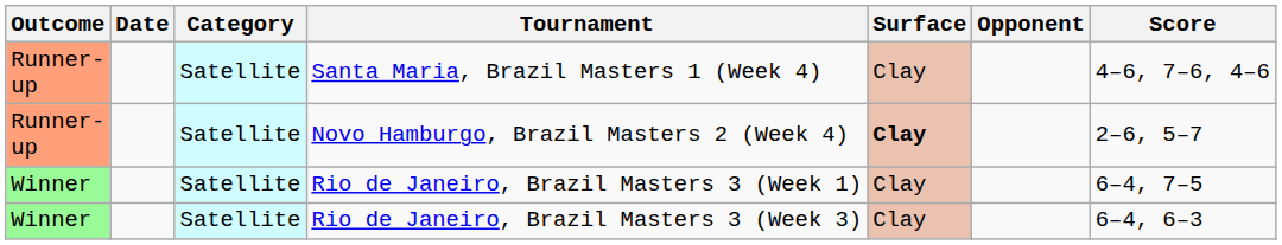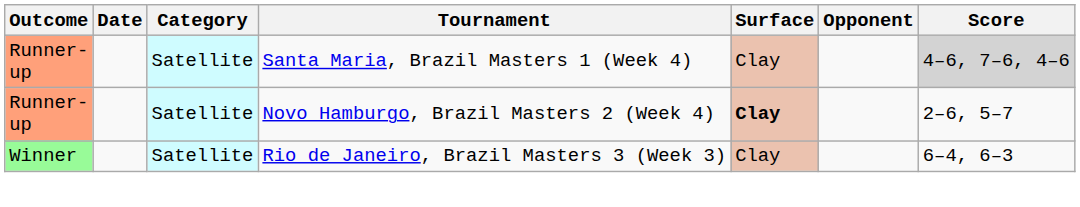Santa Maria, Brazil Masters 1 (Week 4) | Score: no background -> lightgrey background
- row: Winner | Satellite | Rio de Janeiro, Brazil Masters 3 (Week 1) | Clay | 6–4, 7–5
